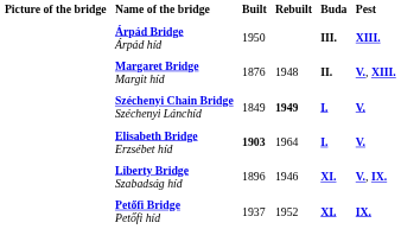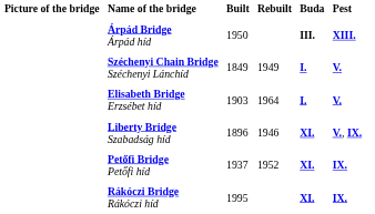- row: Margaret Bridge Margit híd | 1876 | 1948 | II. | V., XIII.
Széchenyi Chain Bridge Széchenyi Lánchíd | Rebuilt: bold -> normal
Elisabeth Bridge Erzsébet híd | Built: bold -> normal
+ row: Rákóczi Bridge Rákóczi híd | 1995 | XI. | IX.
